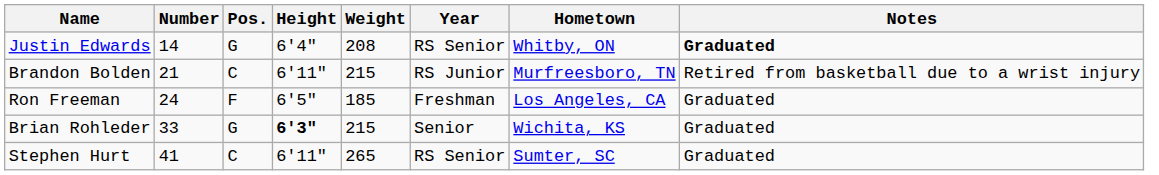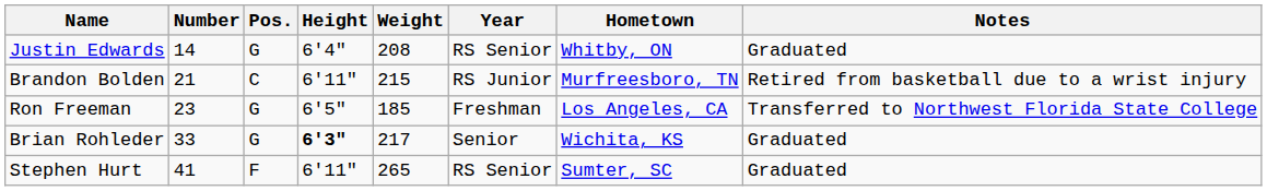Justin Edwards | Notes: bold -> normal
Ron Freeman | Number: 24 -> 23
Ron Freeman | Pos.: F -> G
Ron Freeman | Notes: Graduated -> Transferred to Northwest Florida State College
Brian Rohleder | Weight: 215 -> 217
Stephen Hurt | Pos.: C -> F
